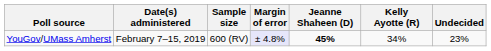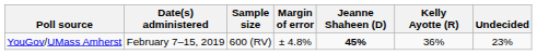YouGov/UMass Amherst | Margin of error: lavender background -> no background
YouGov/UMass Amherst | Kelly Ayotte (R): 34% -> 36%
